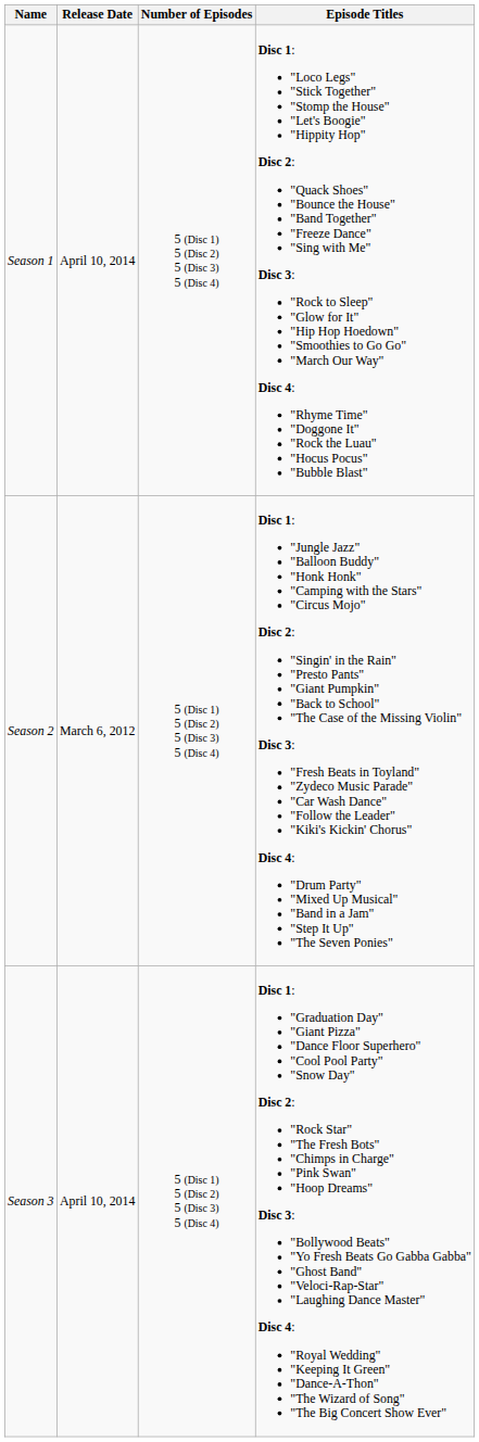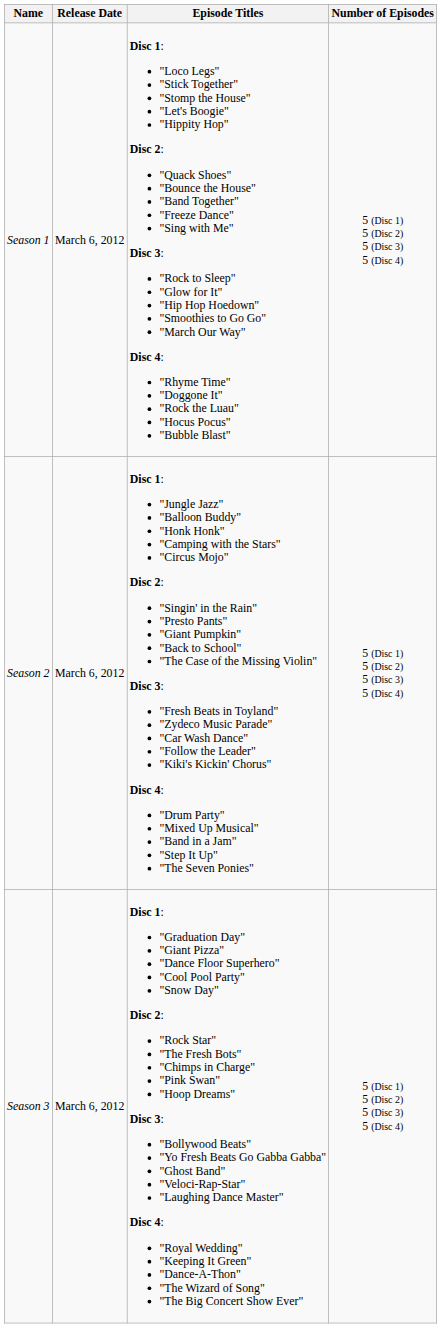columns swapped: Number of Episodes <-> Episode Titles
Season 1 | Release Date: April 10, 2014 -> March 6, 2012
Season 3 | Release Date: April 10, 2014 -> March 6, 2012
